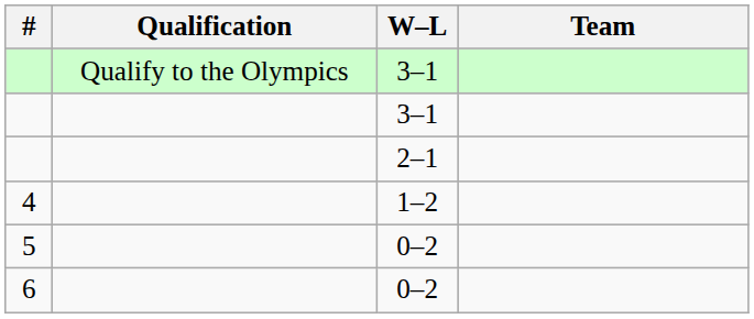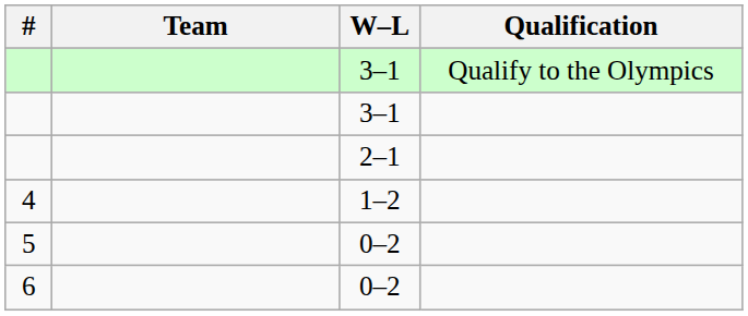columns swapped: Team <-> Qualification
